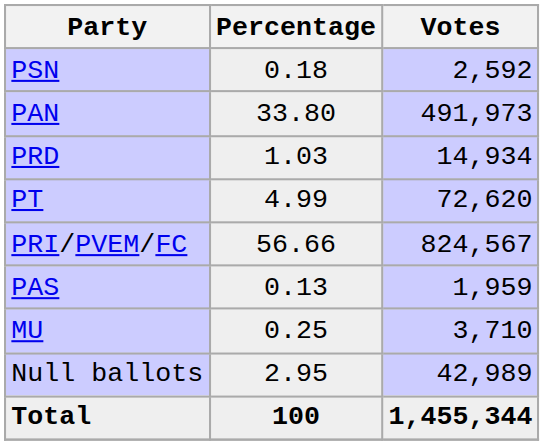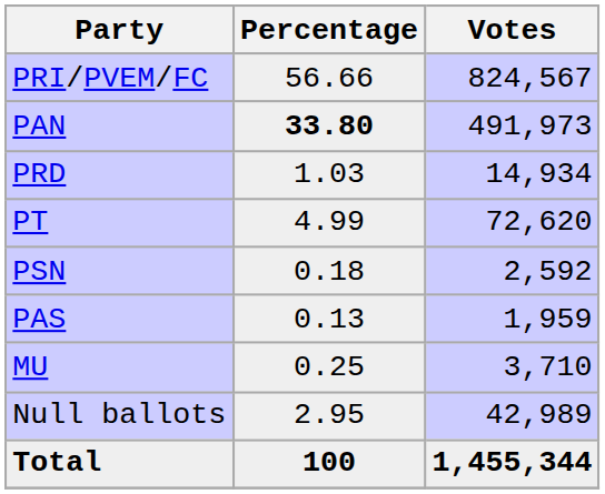rows swapped: PRI/PVEM/FC <-> PSN
PAN | Percentage: normal -> bold
